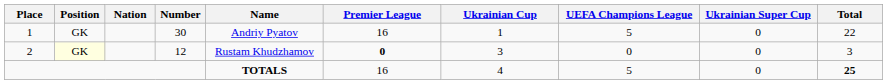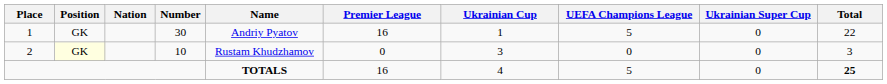2 | Number: 12 -> 10
2 | Premier League: bold -> normal
